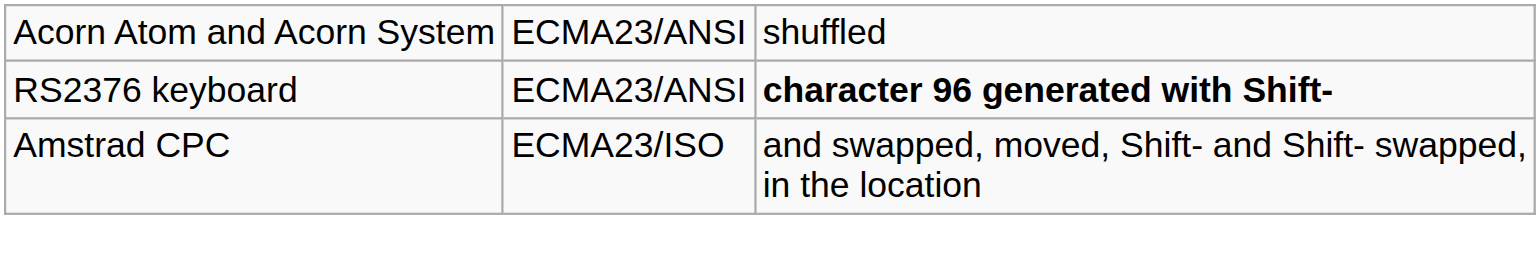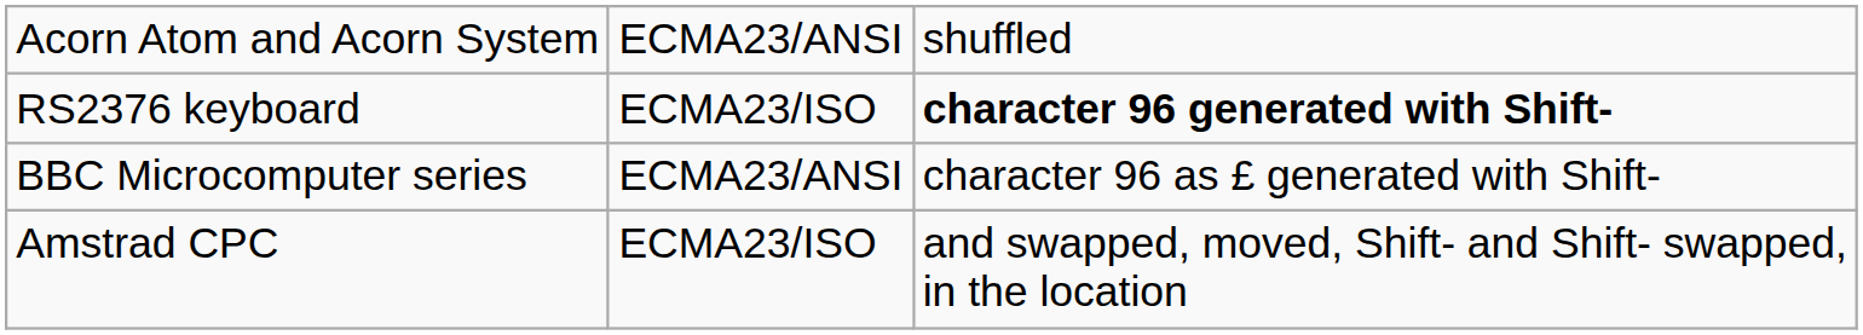RS2376 keyboard | column 2: ECMA23/ANSI -> ECMA23/ISO
+ row: BBC Microcomputer series | ECMA23/ANSI | character 96 as £ generated with Shift-
